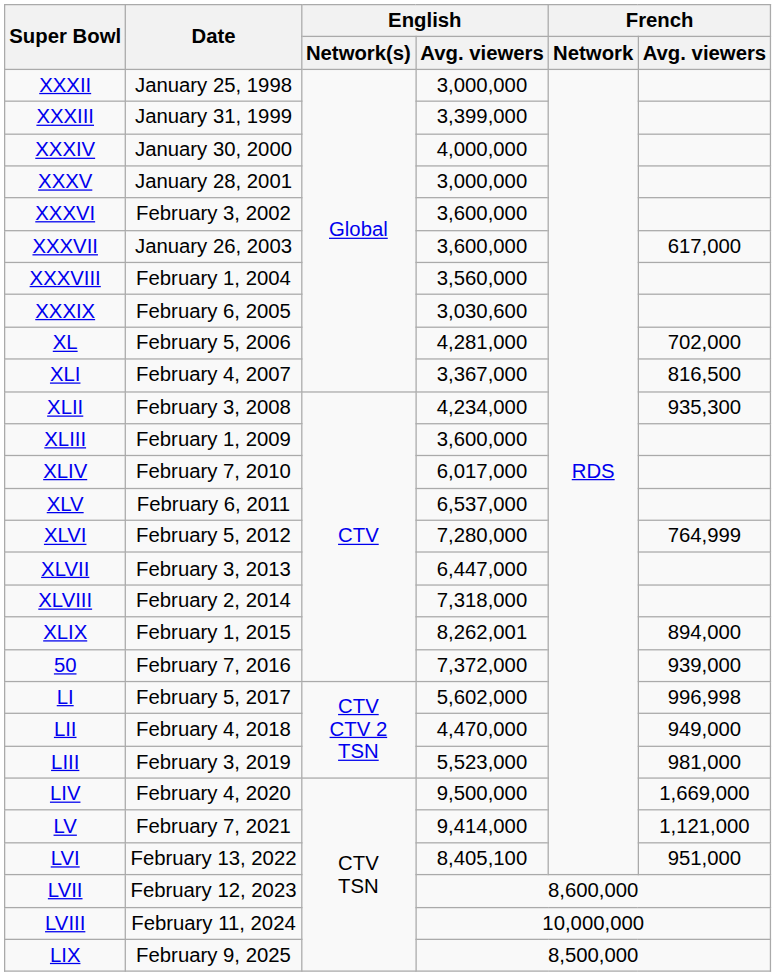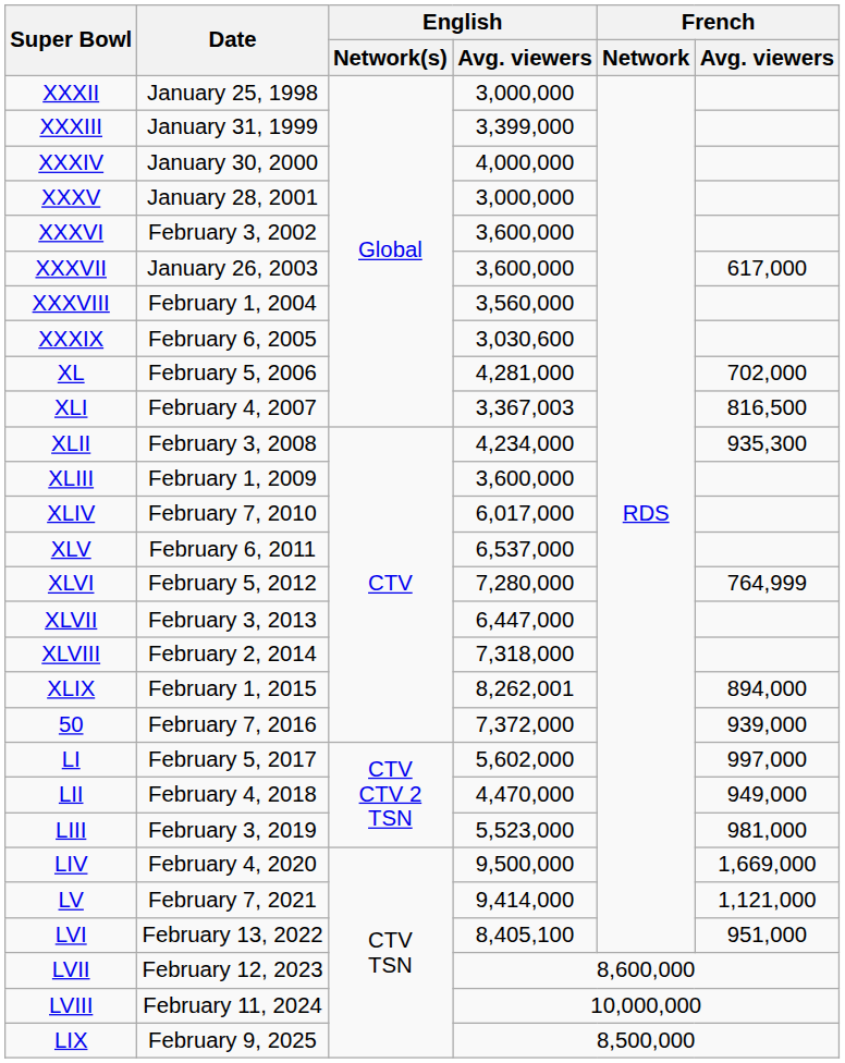XLI | English / Avg. viewers: 3,367,000 -> 3,367,003
LI | French / Avg. viewers: 996,998 -> 997,000
